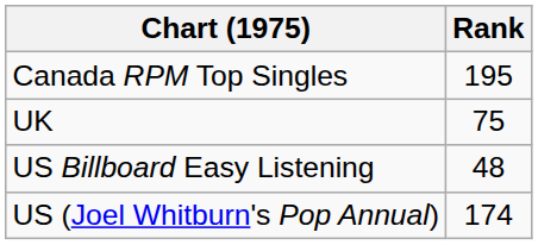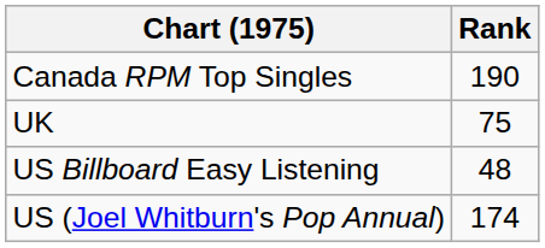Canada RPM Top Singles | Rank: 195 -> 190
